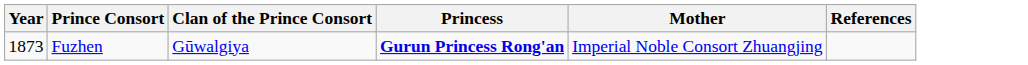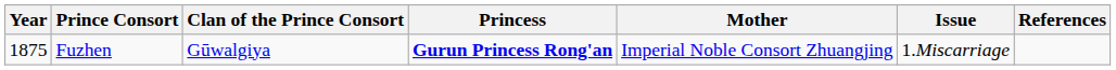+ column: Issue | 1.Miscarriage
Fuzhen | Year: 1873 -> 1875
